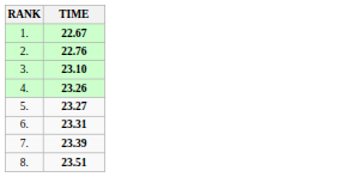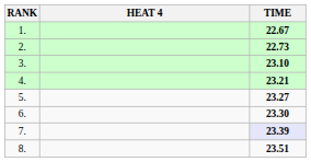+ column: HEAT 4
2. | TIME: 22.76 -> 22.73
4. | TIME: 23.26 -> 23.21
6. | TIME: 23.31 -> 23.30
7. | TIME: no background -> lavender background
